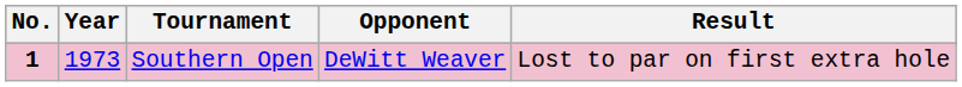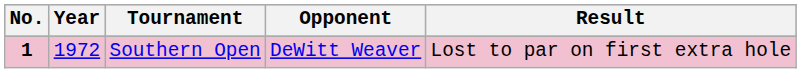Southern Open | Year: 1973 -> 1972
